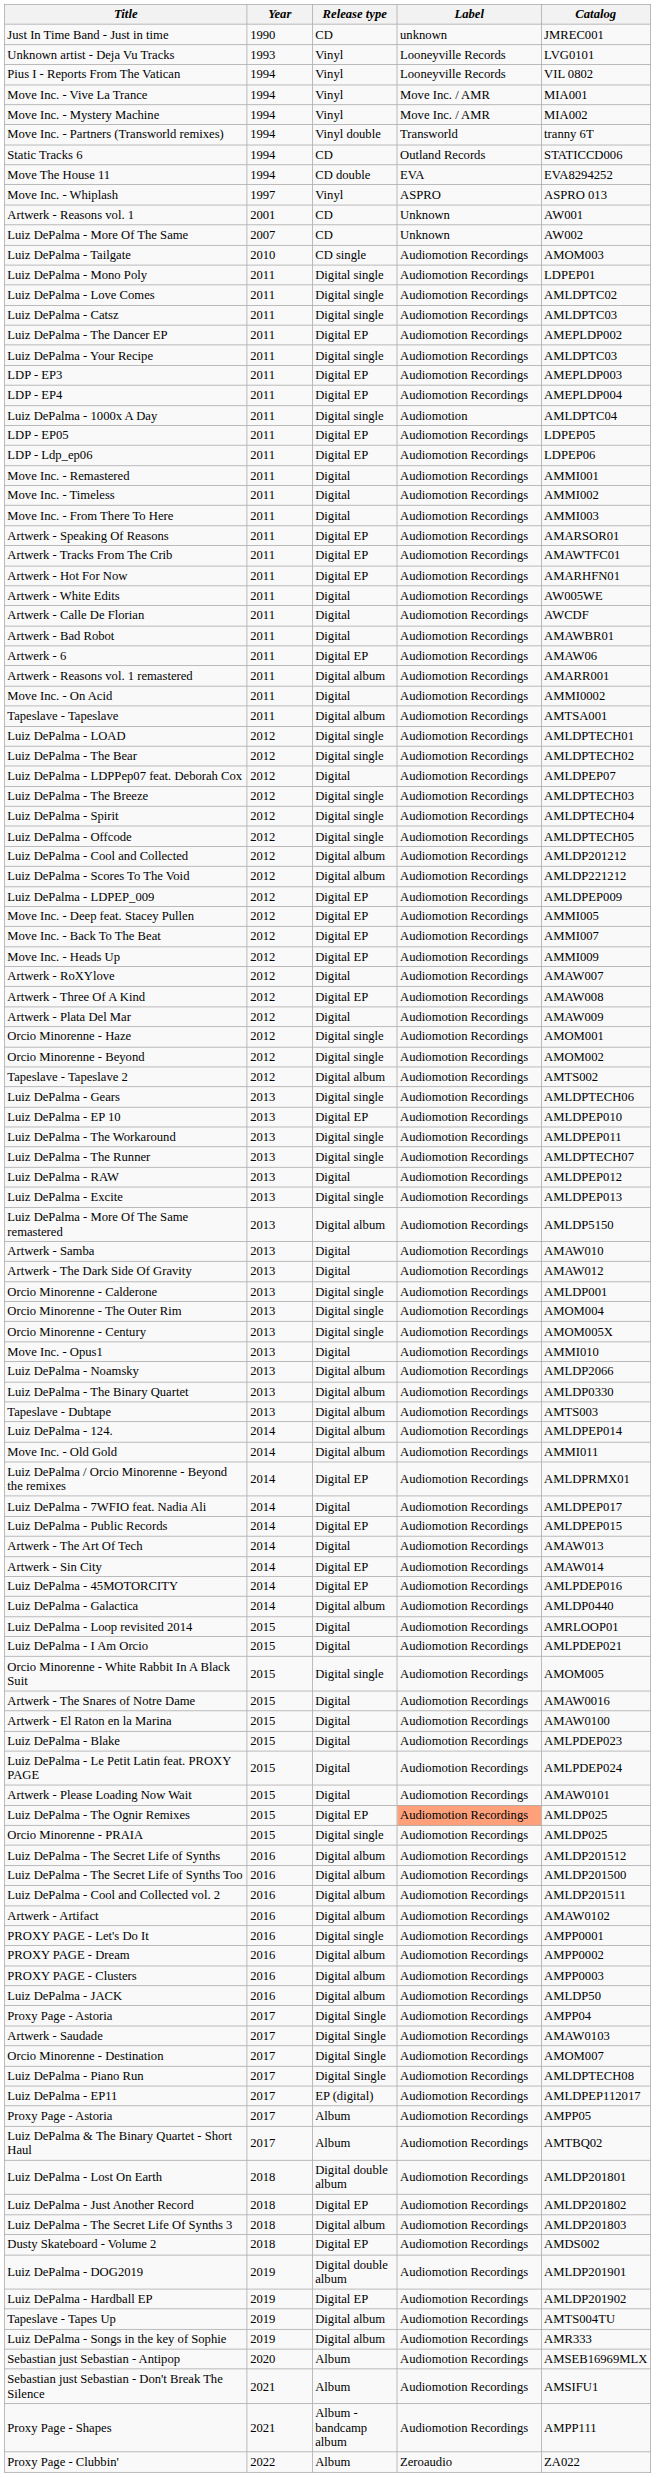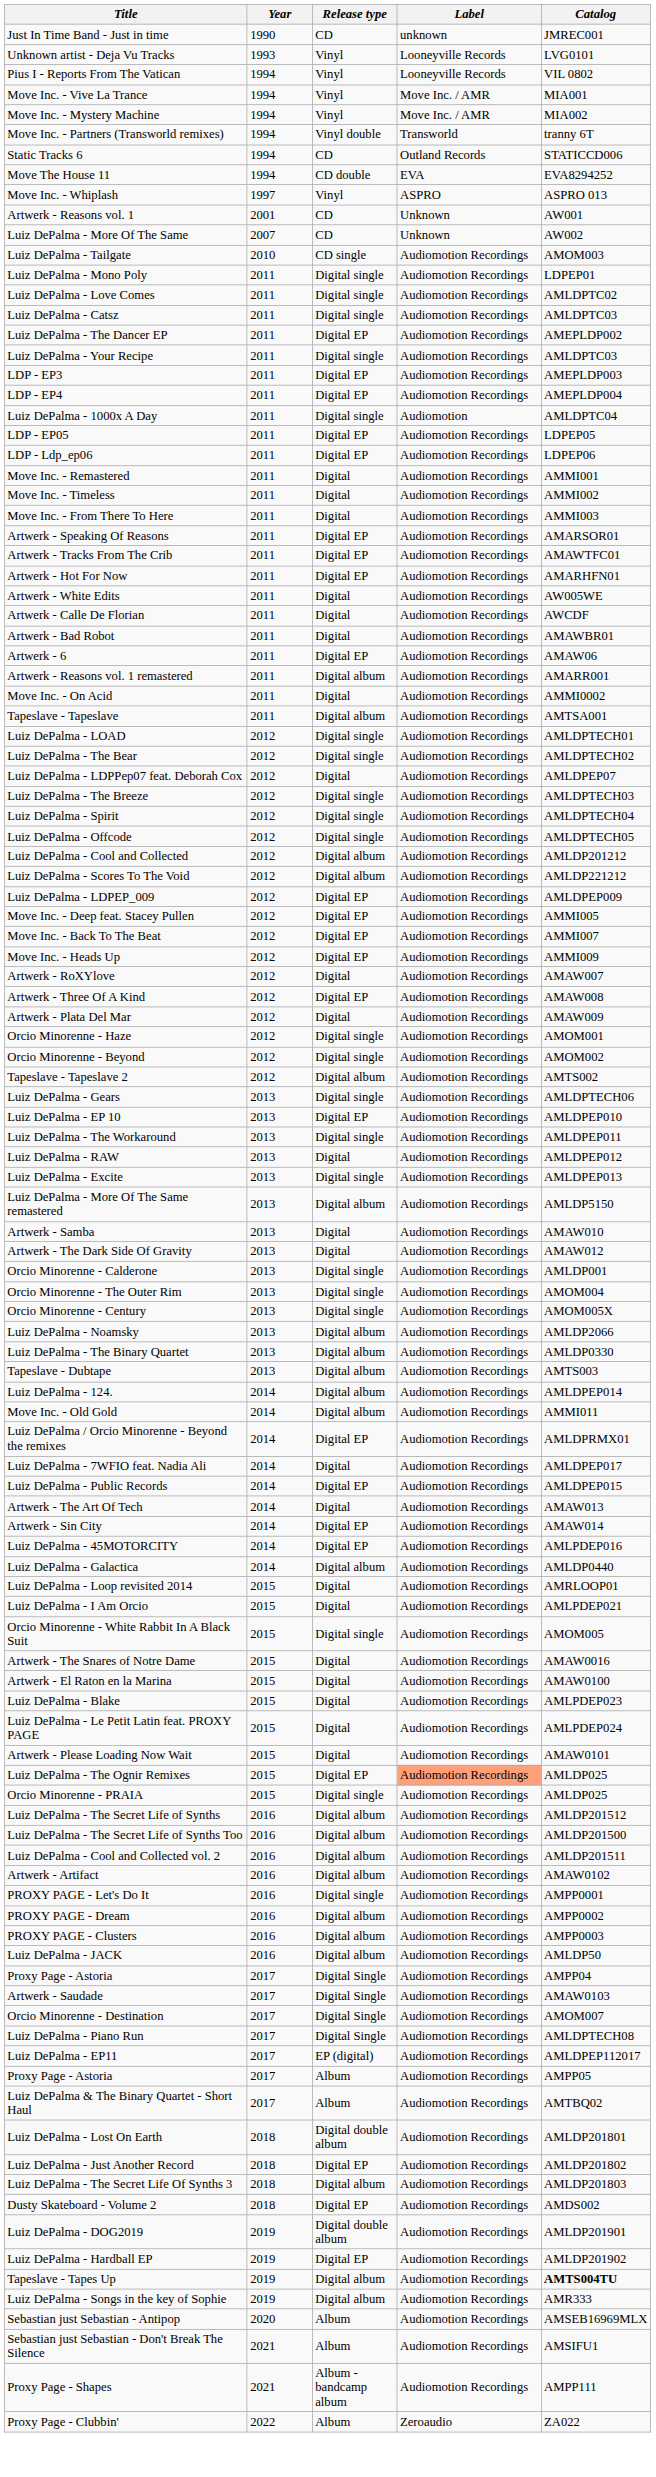- row: Luiz DePalma - The Runner | 2013 | Digital single | Audiomotion Recordings | AMLDPTECH07
- row: Move Inc. - Opus1 | 2013 | Digital | Audiomotion Recordings | AMMI010
Tapeslave - Tapes Up | Catalog: normal -> bold
